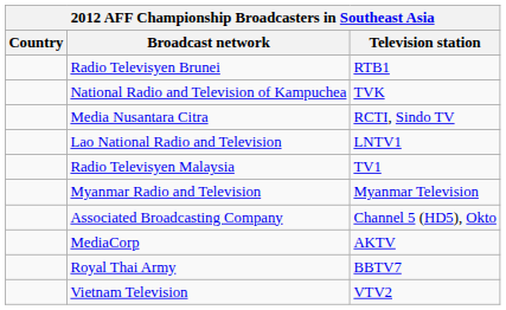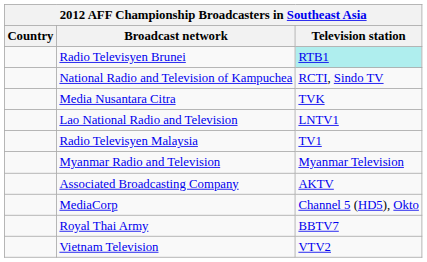Radio Televisyen Brunei | Television station: no background -> paleturquoise background
National Radio and Television of Kampuchea | Television station: TVK -> RCTI, Sindo TV
Media Nusantara Citra | Television station: RCTI, Sindo TV -> TVK
Associated Broadcasting Company | Television station: Channel 5 (HD5), Okto -> AKTV
MediaCorp | Television station: AKTV -> Channel 5 (HD5), Okto
